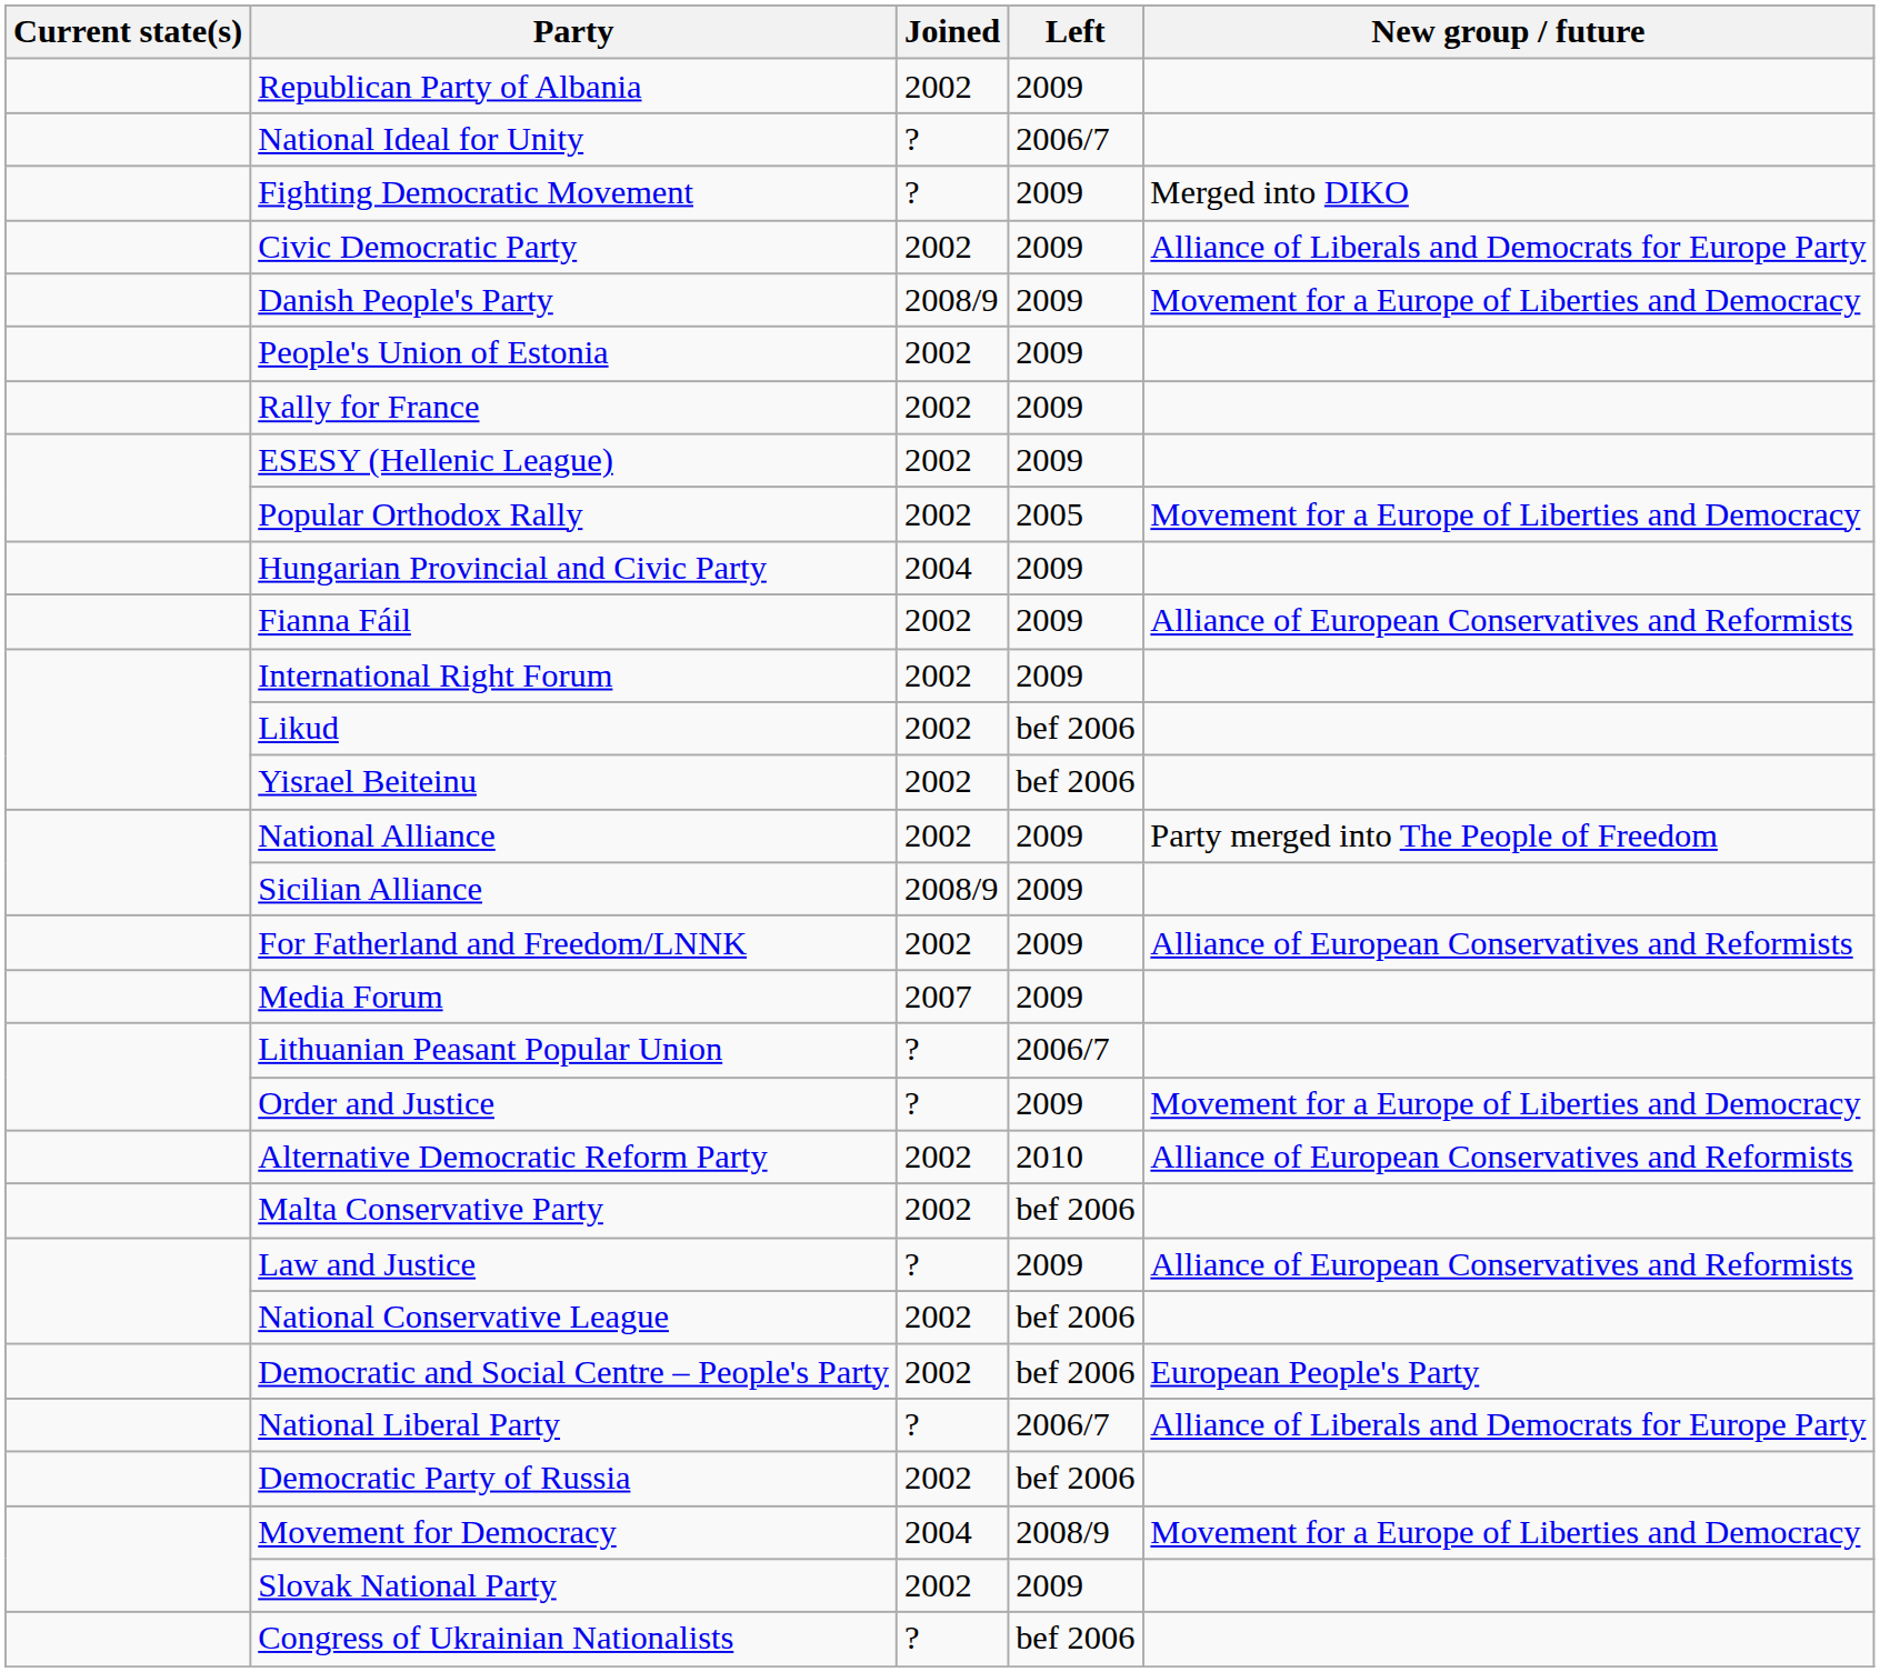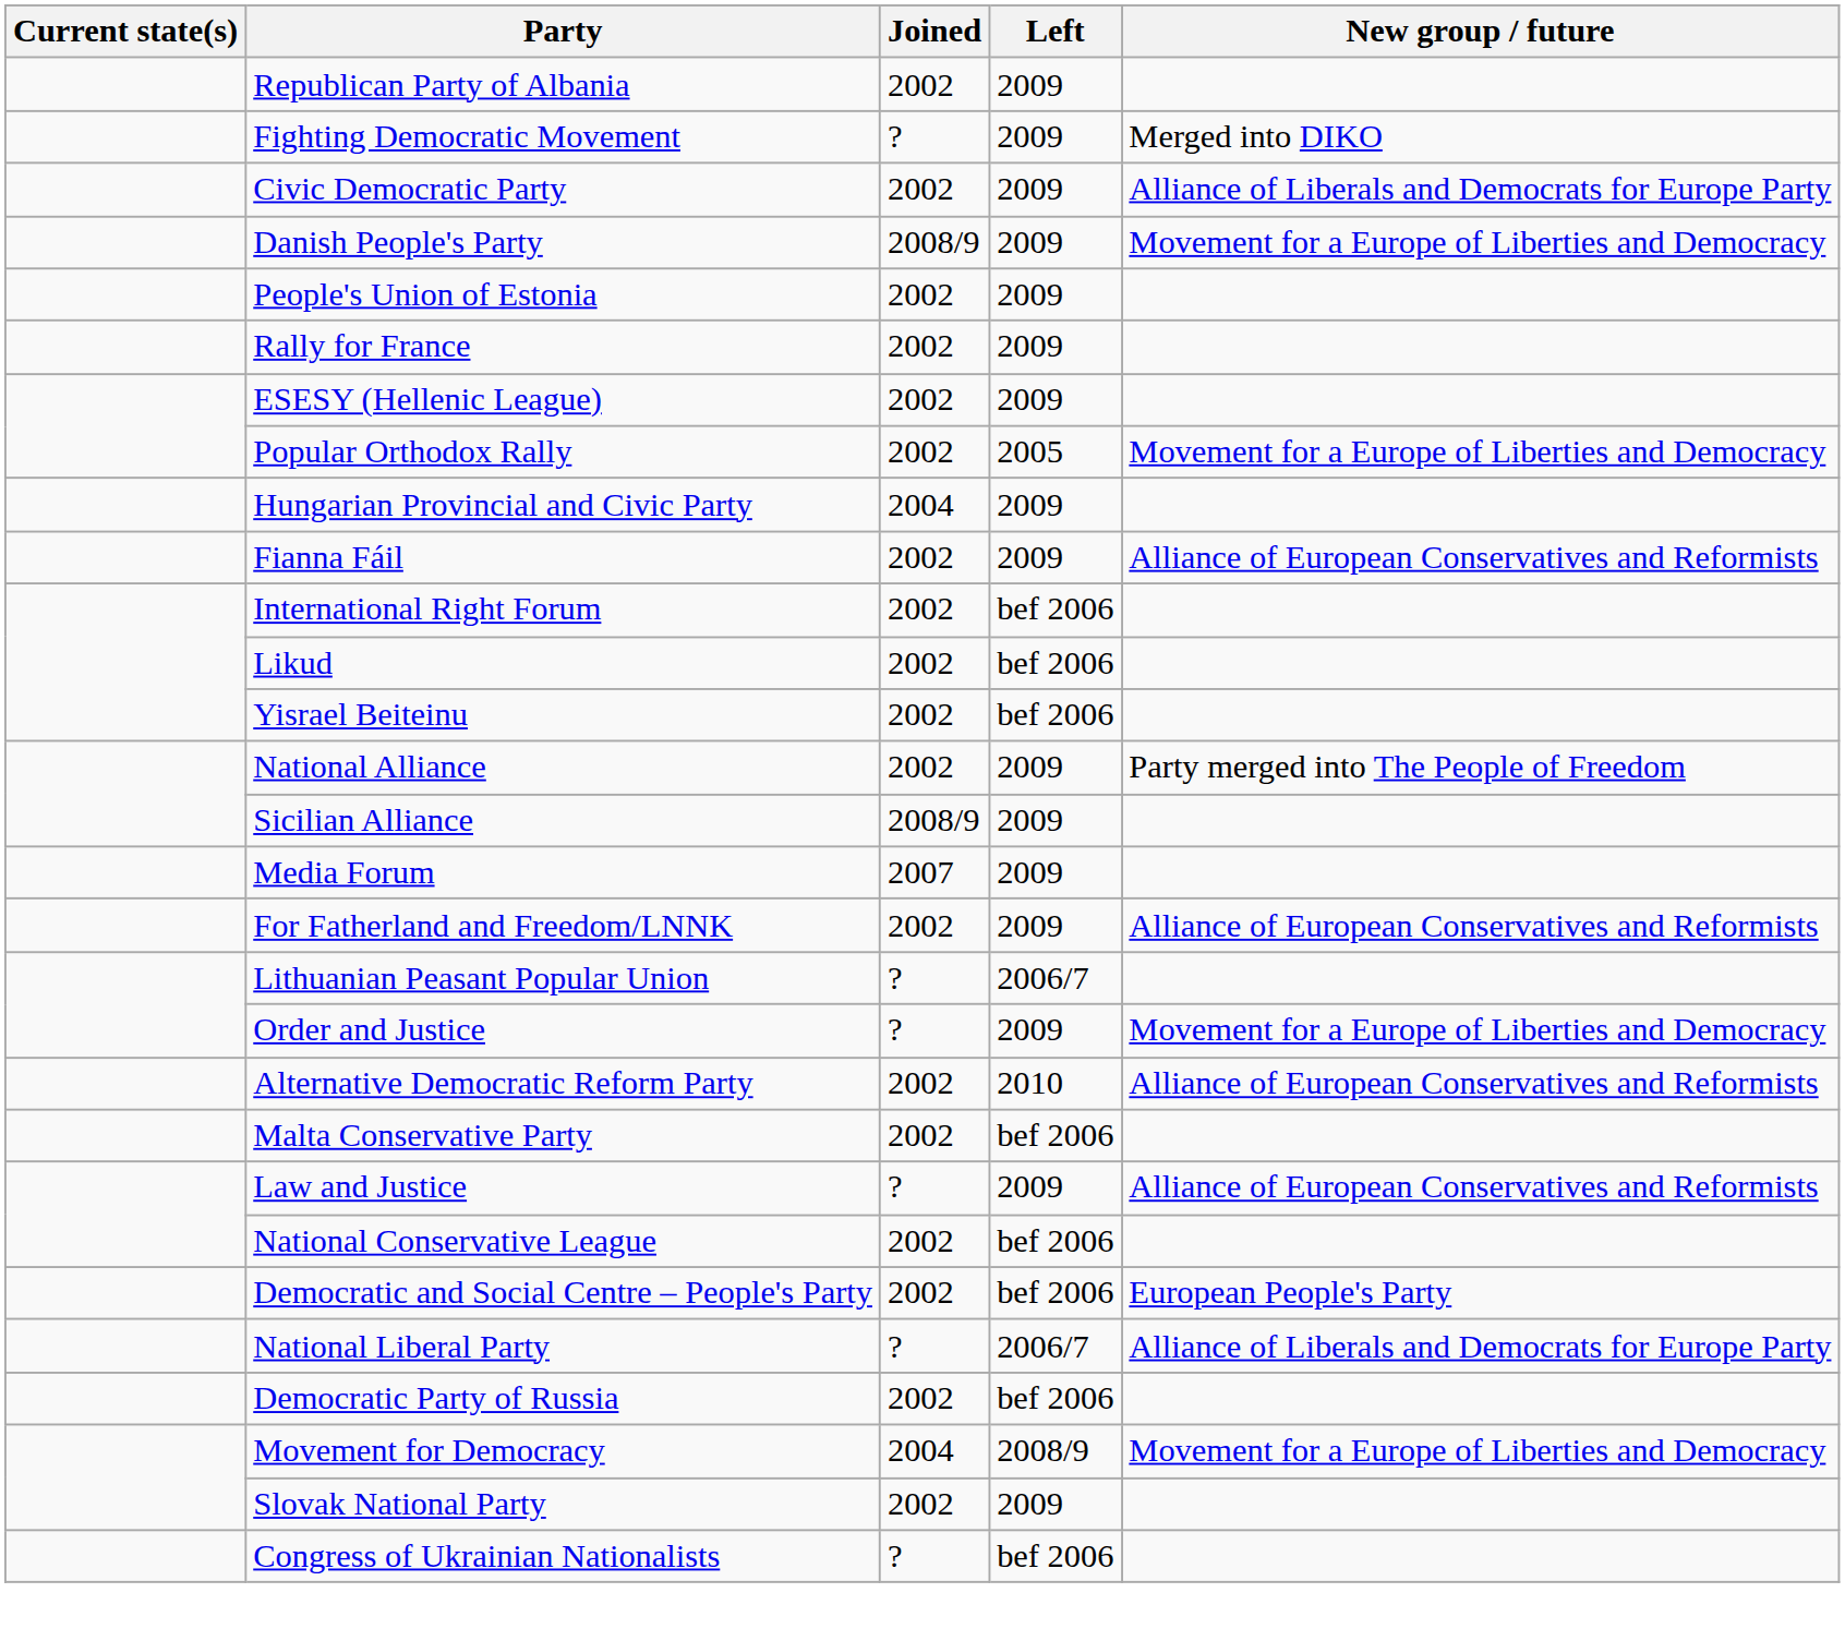- row: National Ideal for Unity | ? | 2006/7
International Right Forum | Left: 2009 -> bef 2006
rows swapped: Media Forum <-> For Fatherland and Freedom/LNNK
